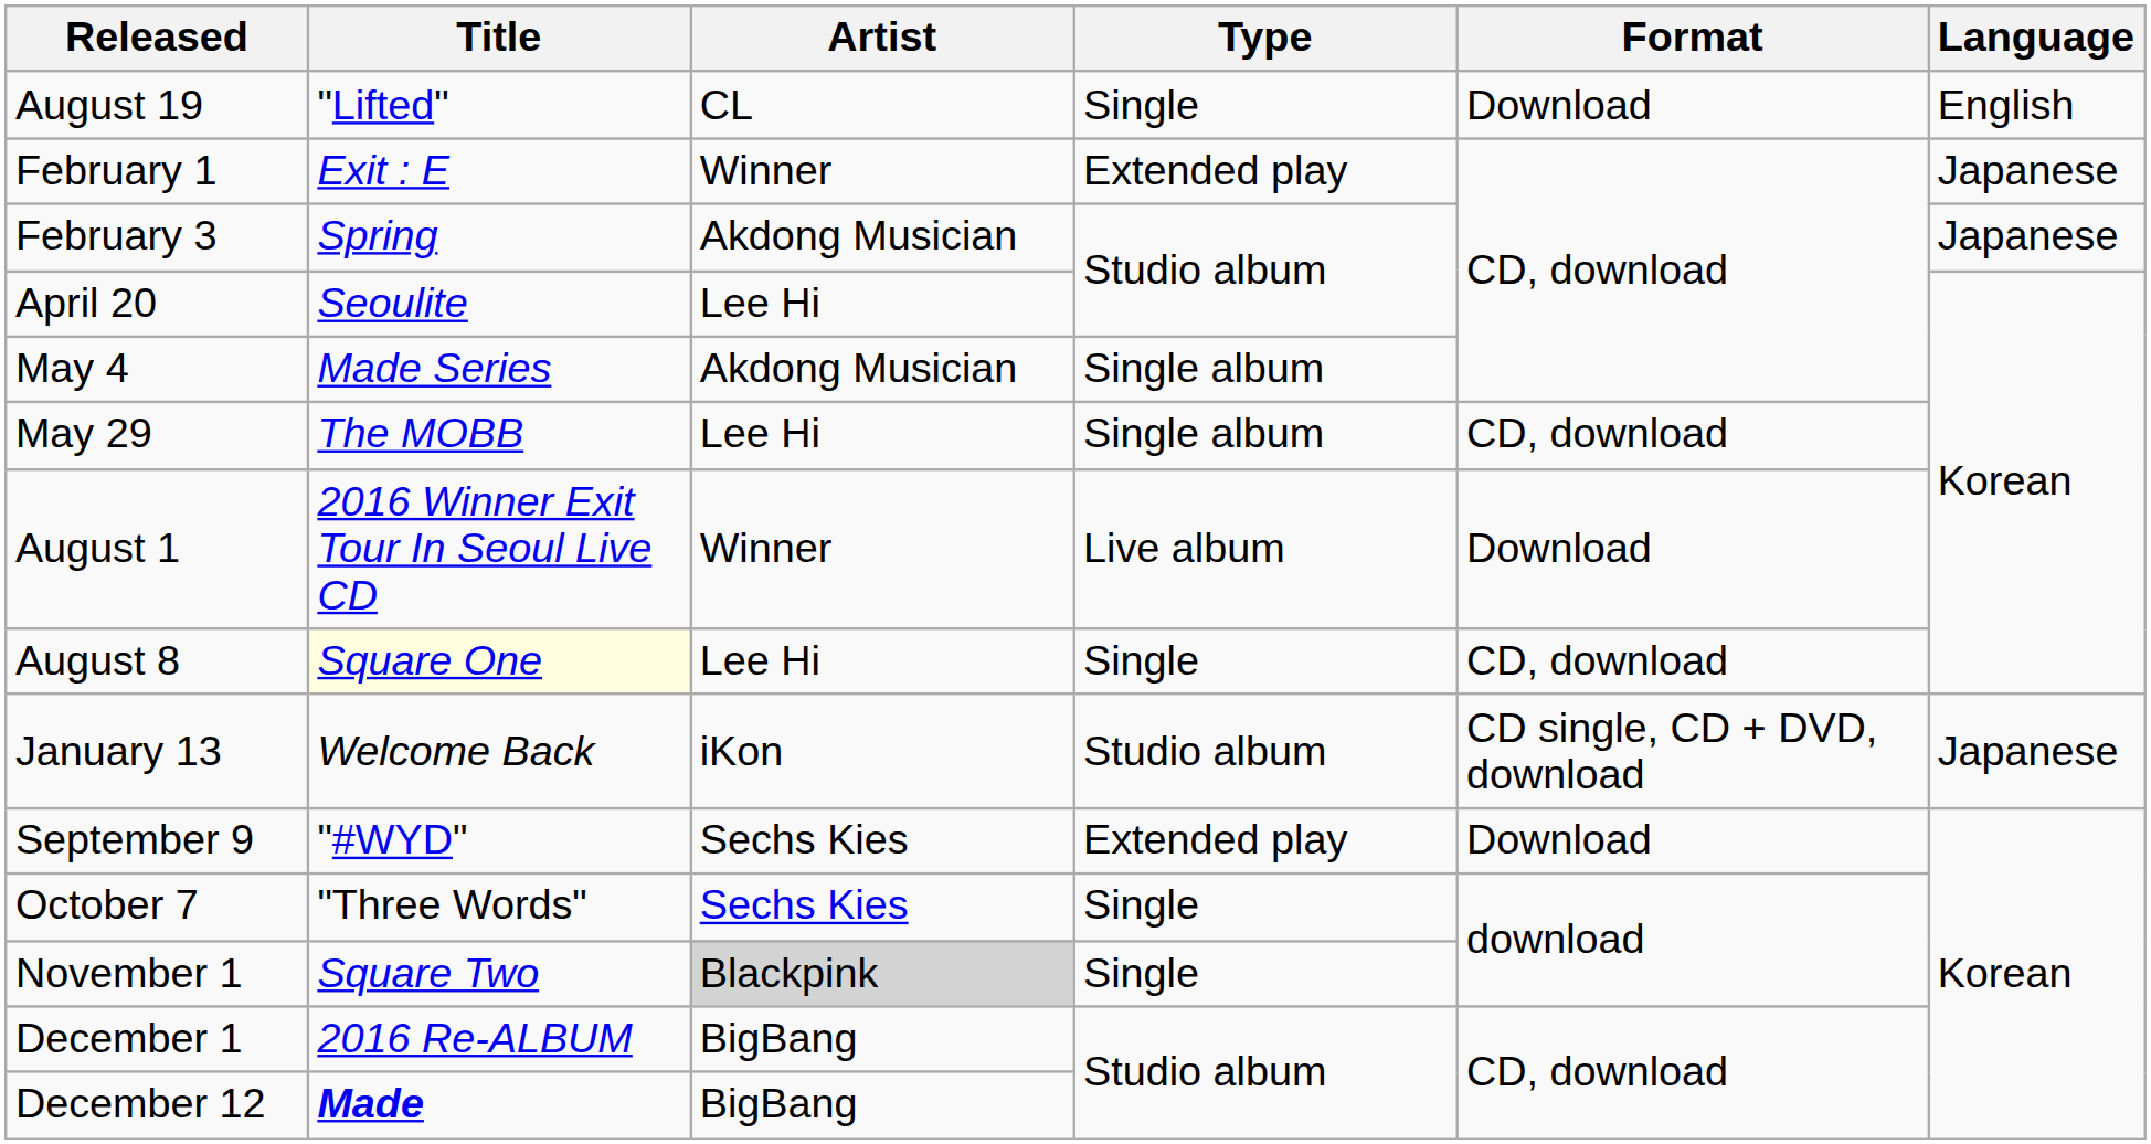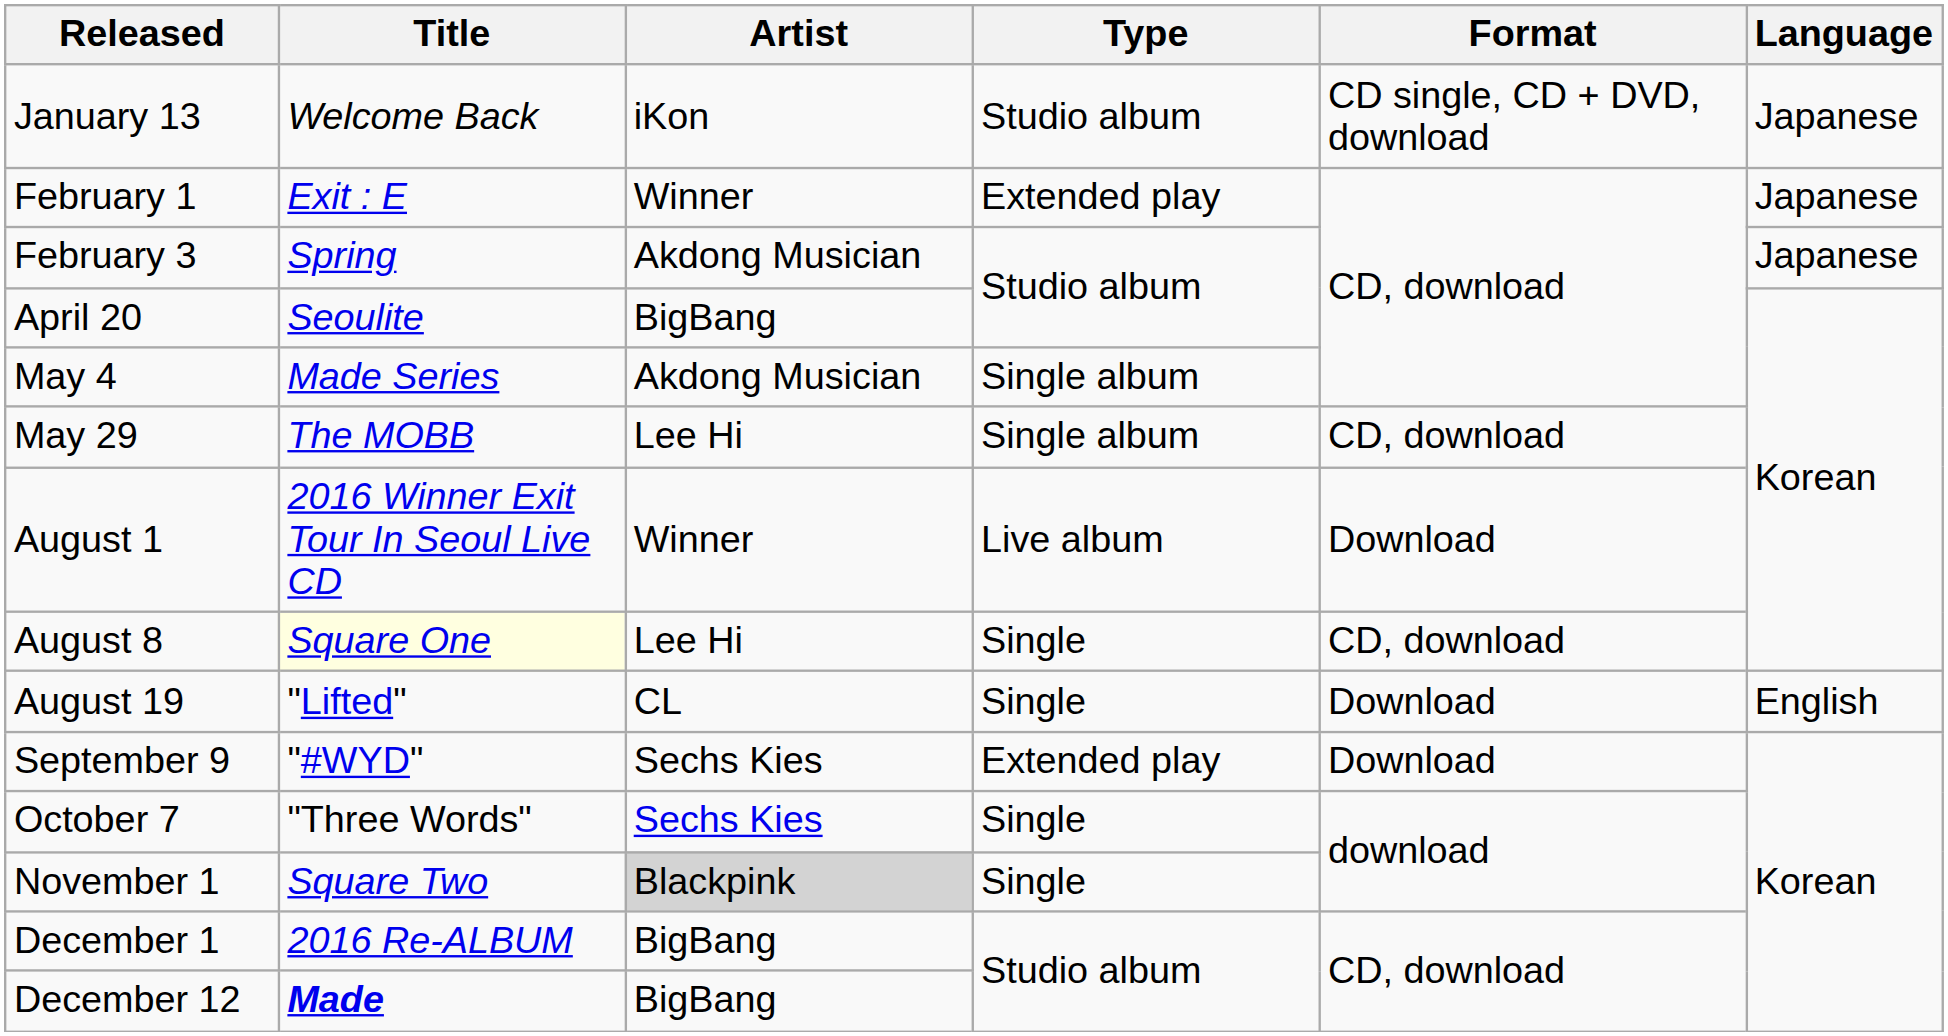rows swapped: January 13 <-> August 19
April 20 | Artist: Lee Hi -> BigBang
